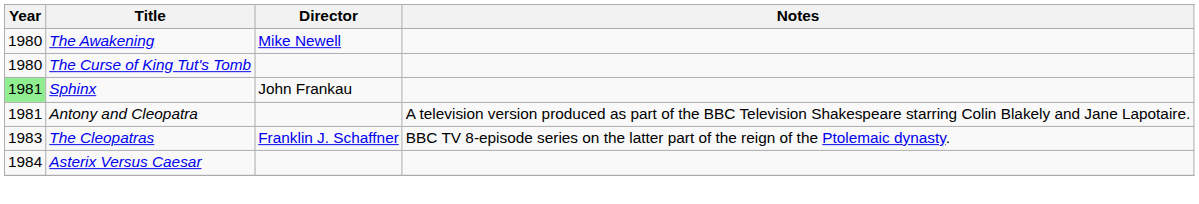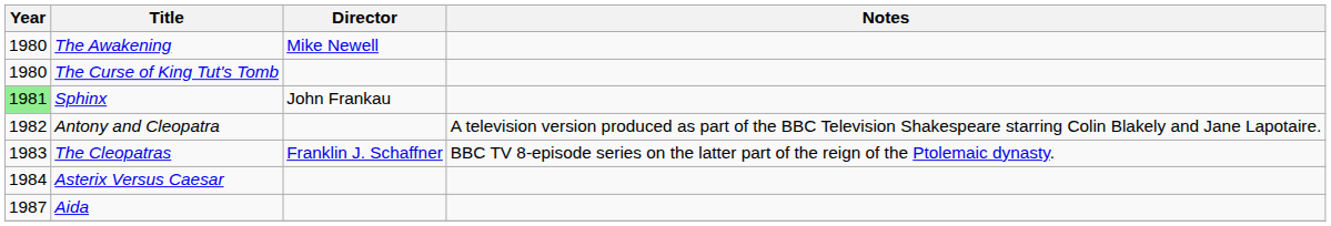Antony and Cleopatra | Year: 1981 -> 1982
+ row: 1987 | Aida
